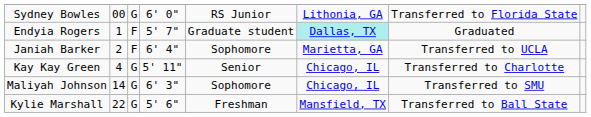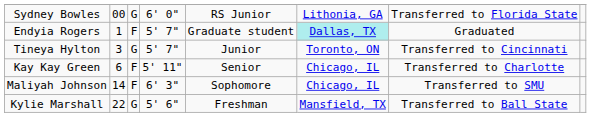- row: Janiah Barker | 2 | F | 6' 4" | Sophomore | Marietta, GA | Transferred to UCLA
+ row: Tineya Hylton | 3 | G | 5' 7" | Junior | Toronto, ON | Transferred to Cincinnati
Kay Kay Green | column 2: 4 -> 6
Kay Kay Green | column 3: G -> F
Maliyah Johnson | column 3: G -> F
